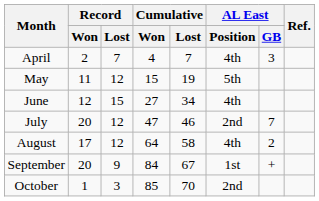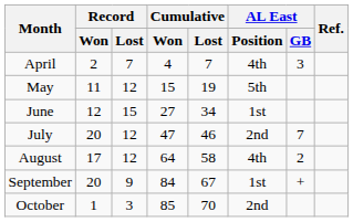June | AL East / Position: 4th -> 1st
